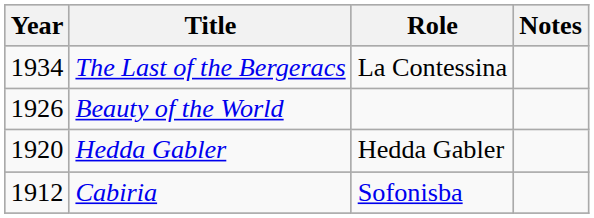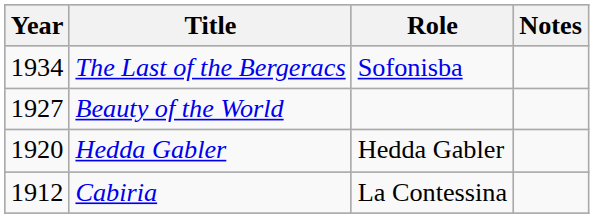The Last of the Bergeracs | Role: La Contessina -> Sofonisba
Beauty of the World | Year: 1926 -> 1927
Cabiria | Role: Sofonisba -> La Contessina
